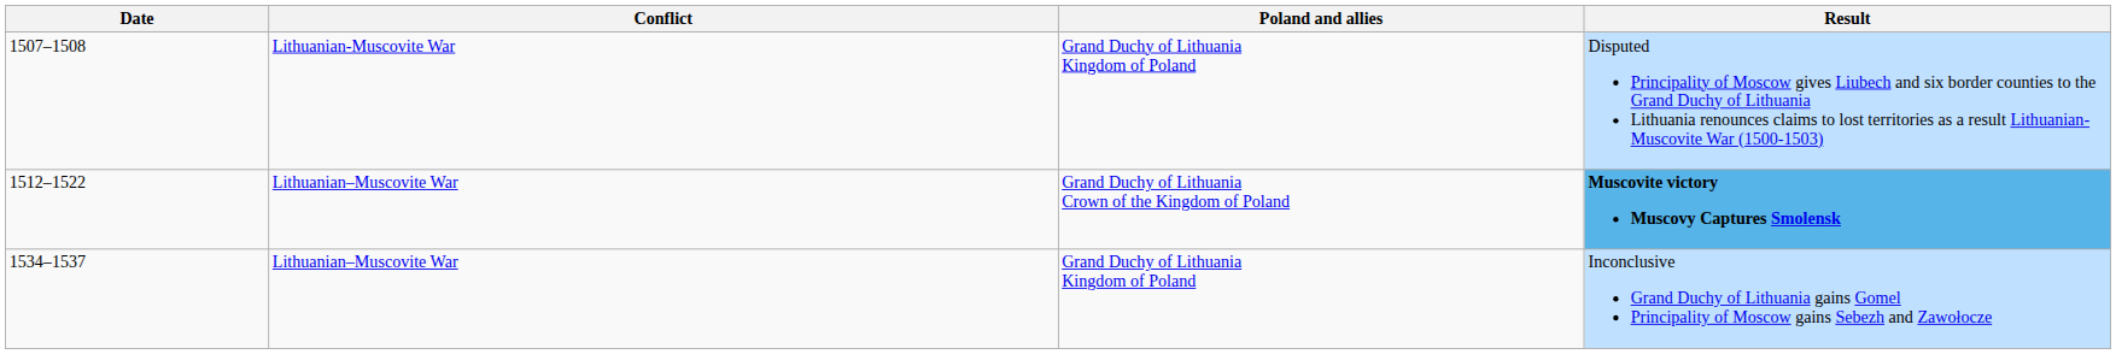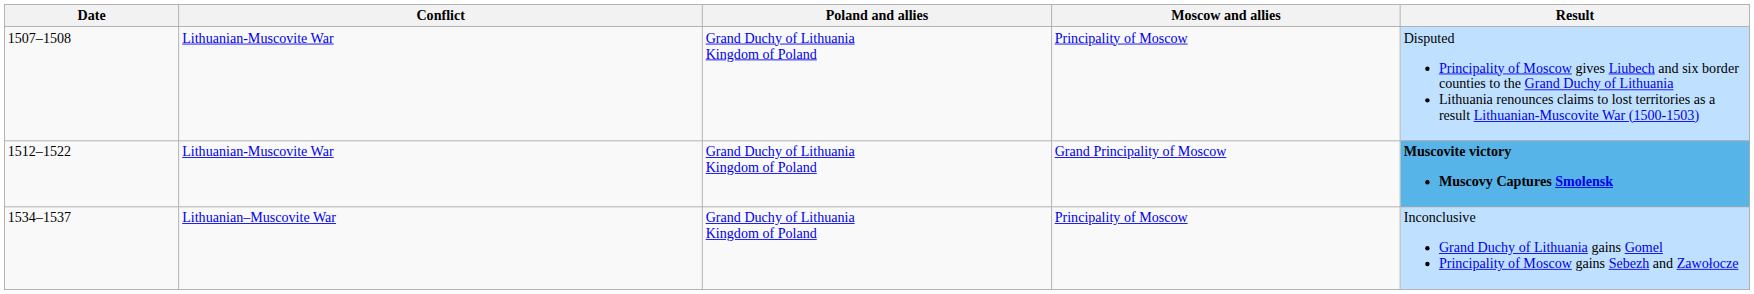+ column: Moscow and allies | Principality of Moscow | Grand Principality of Moscow | Principality of Moscow
1512–1522 | Conflict: Lithuanian–Muscovite War -> Lithuanian-Muscovite War
1512–1522 | Poland and allies: Grand Duchy of Lithuania Crown of the Kingdom of Poland -> Grand Duchy of Lithuania Kingdom of Poland
